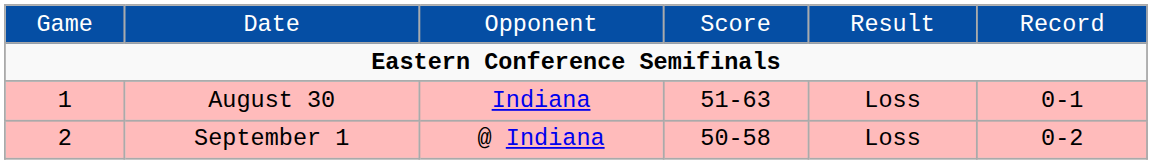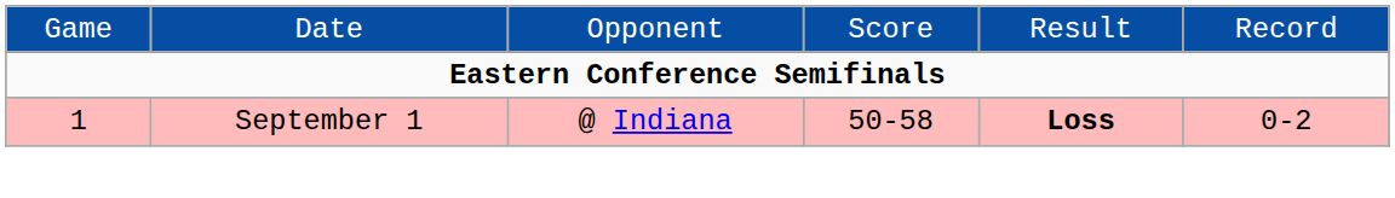- row: 1 | August 30 | Indiana | 51-63 | Loss | 0-1
September 1 | column 1: 2 -> 1
September 1 | column 5: normal -> bold
